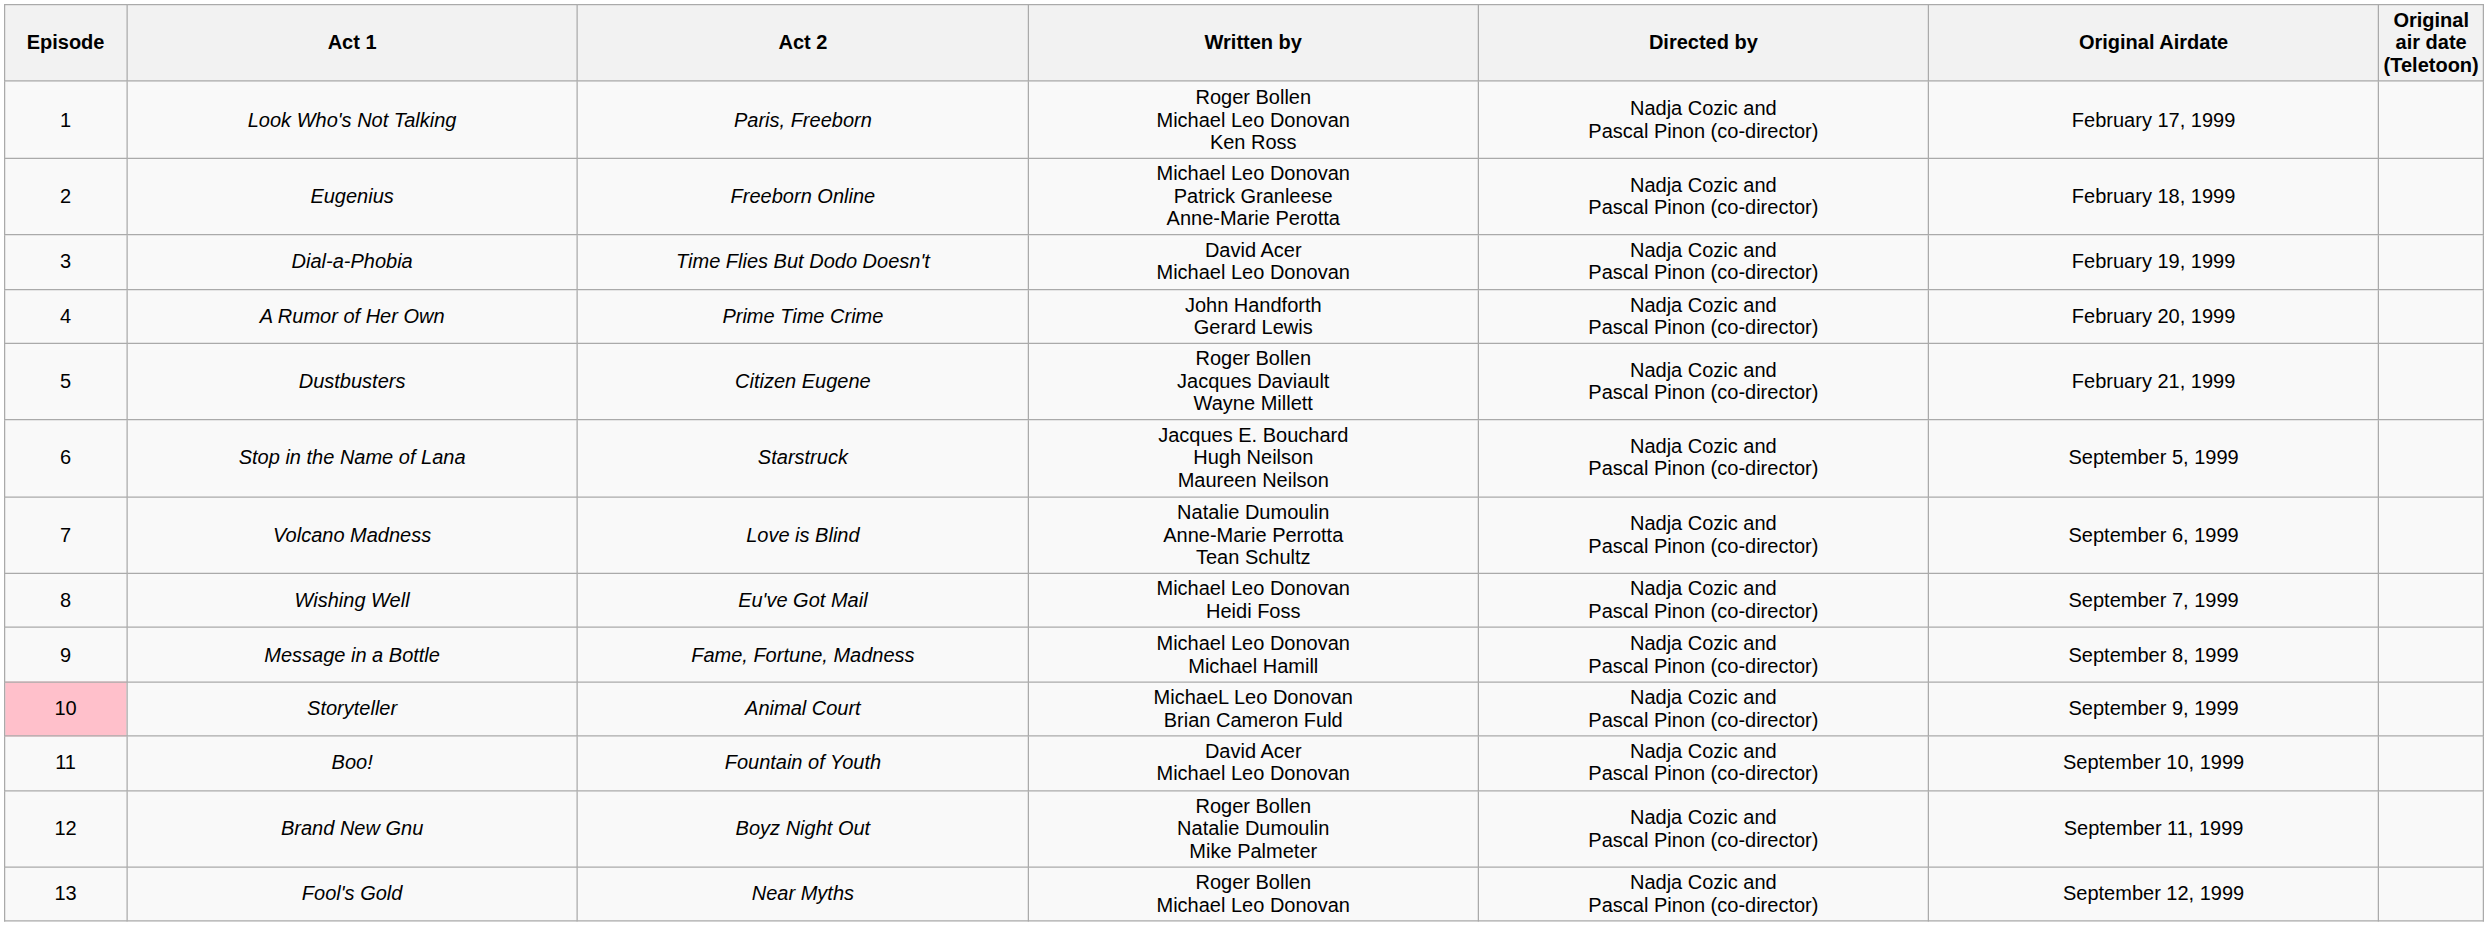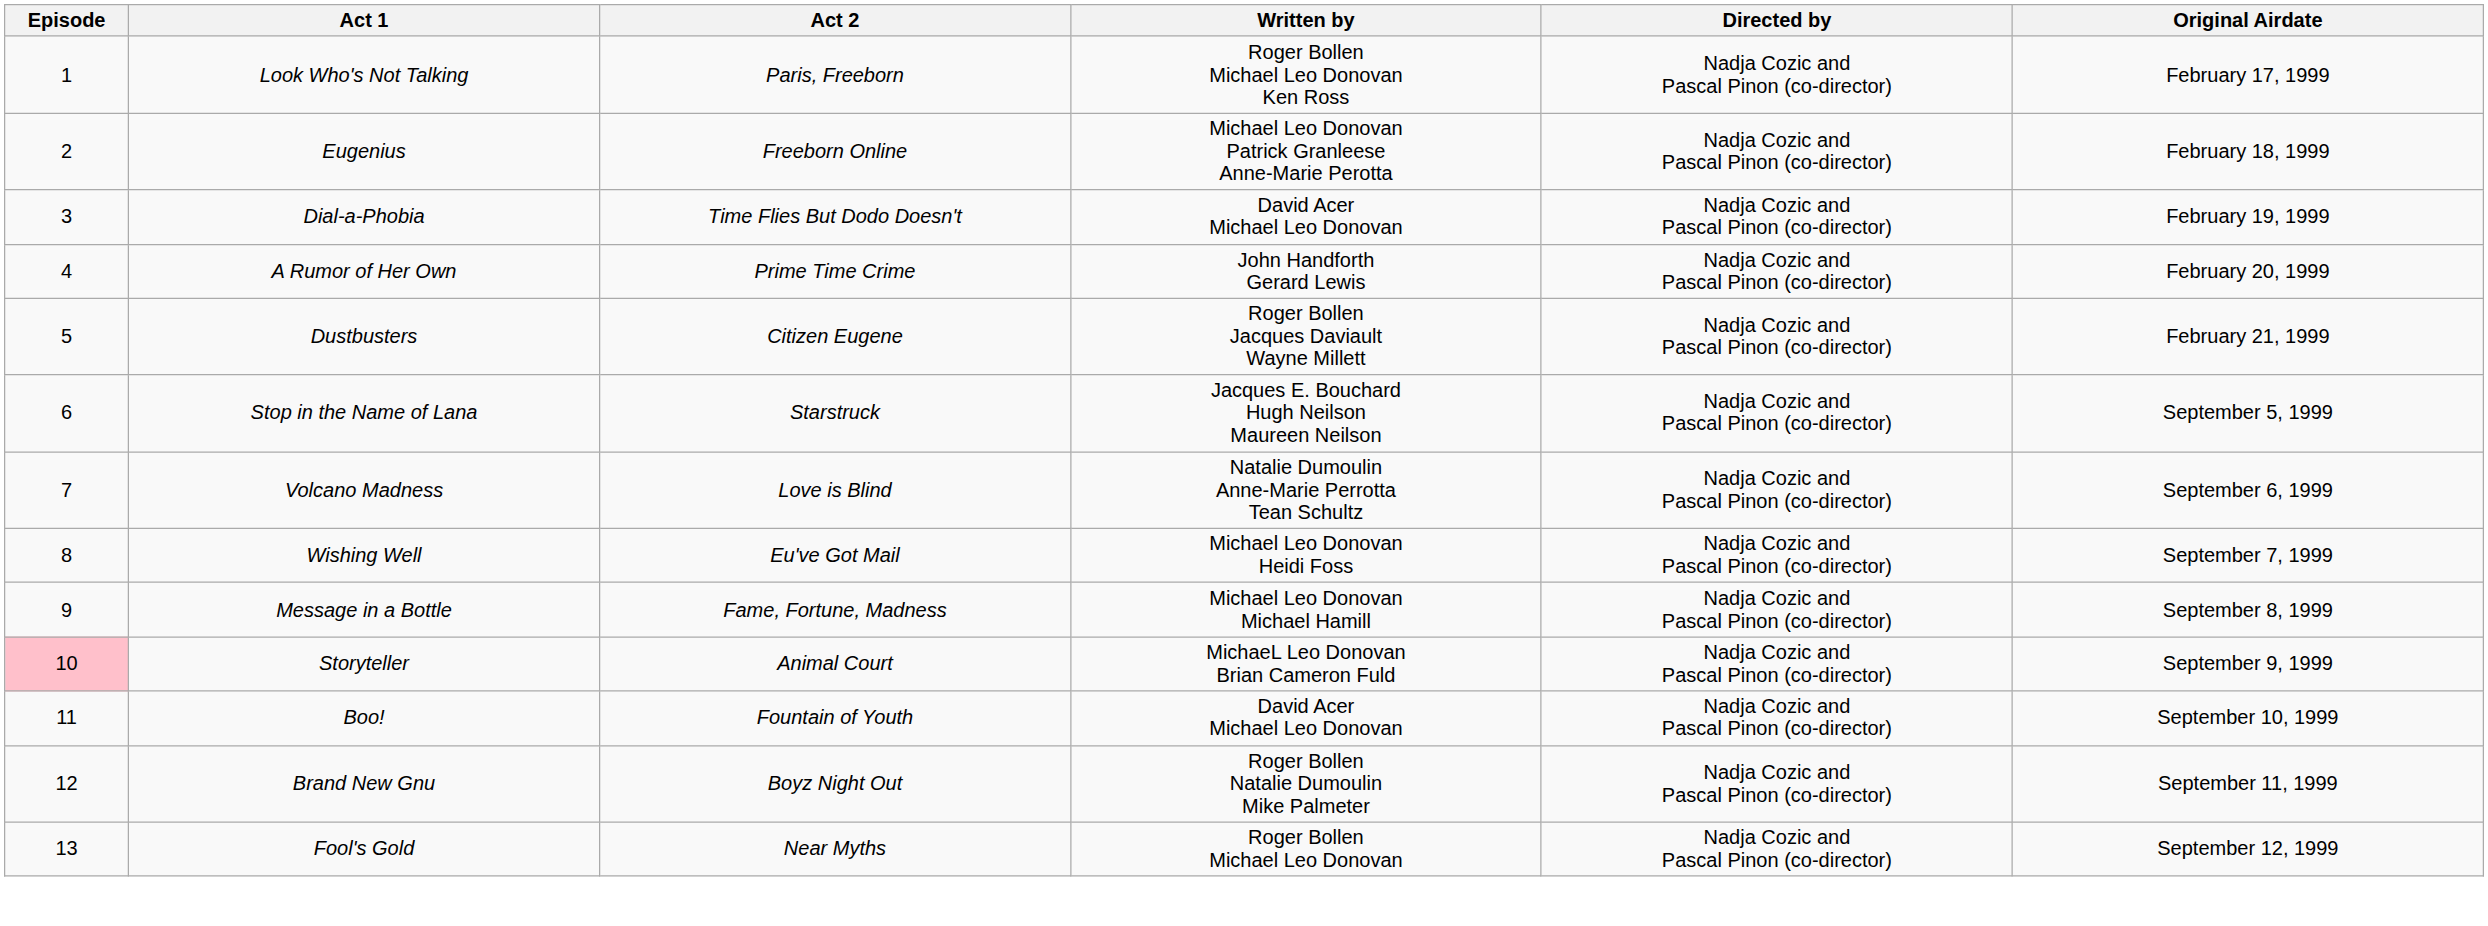- column: Original air date (Teletoon)
